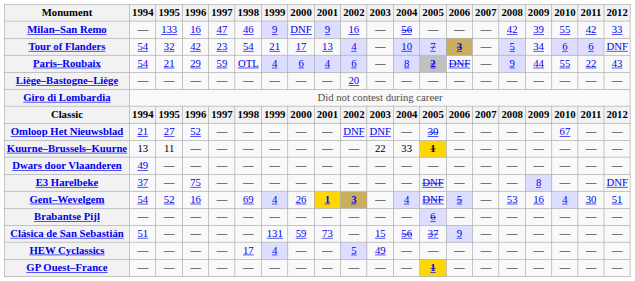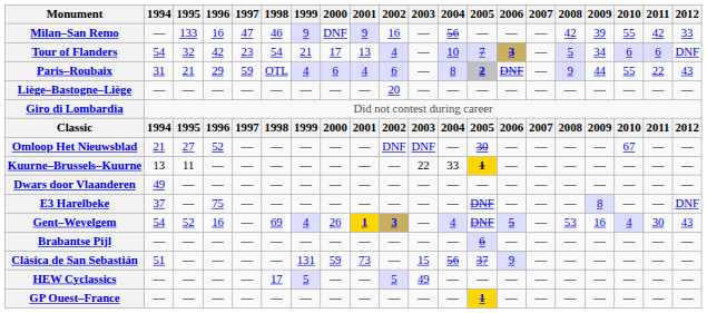Paris–Roubaix | 1994: 54 -> 31
Gent–Wevelgem | 2012: 51 -> 43
HEW Cyclassics | 1999: 4 -> 5
